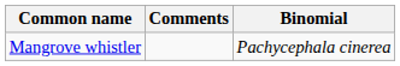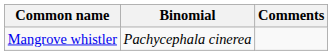columns swapped: Binomial <-> Comments
